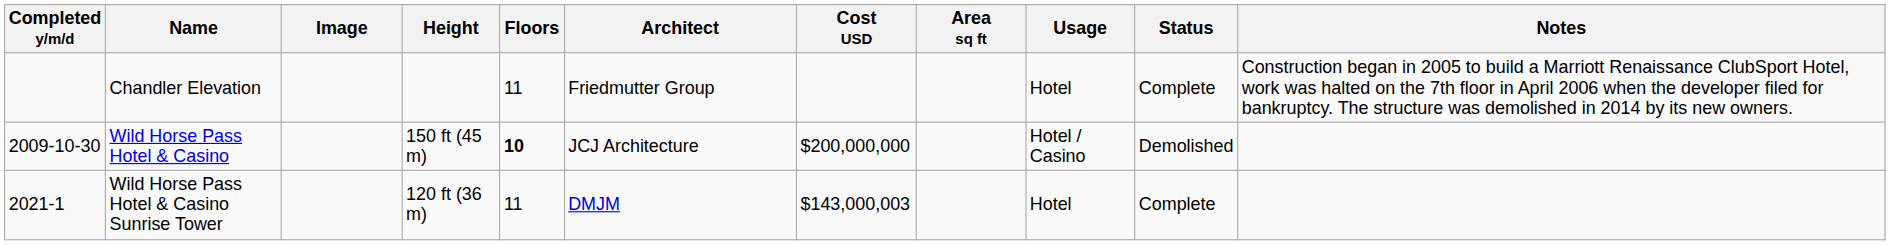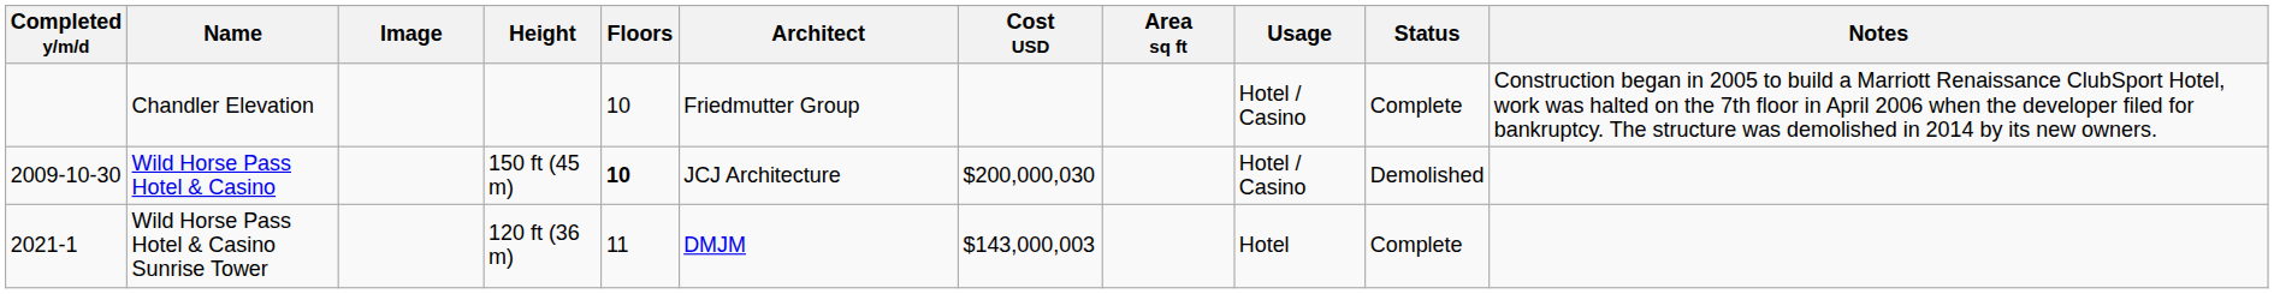Chandler Elevation | Floors: 11 -> 10
Chandler Elevation | Usage: Hotel -> Hotel / Casino
Wild Horse Pass Hotel & Casino | Cost USD: $200,000,000 -> $200,000,030
